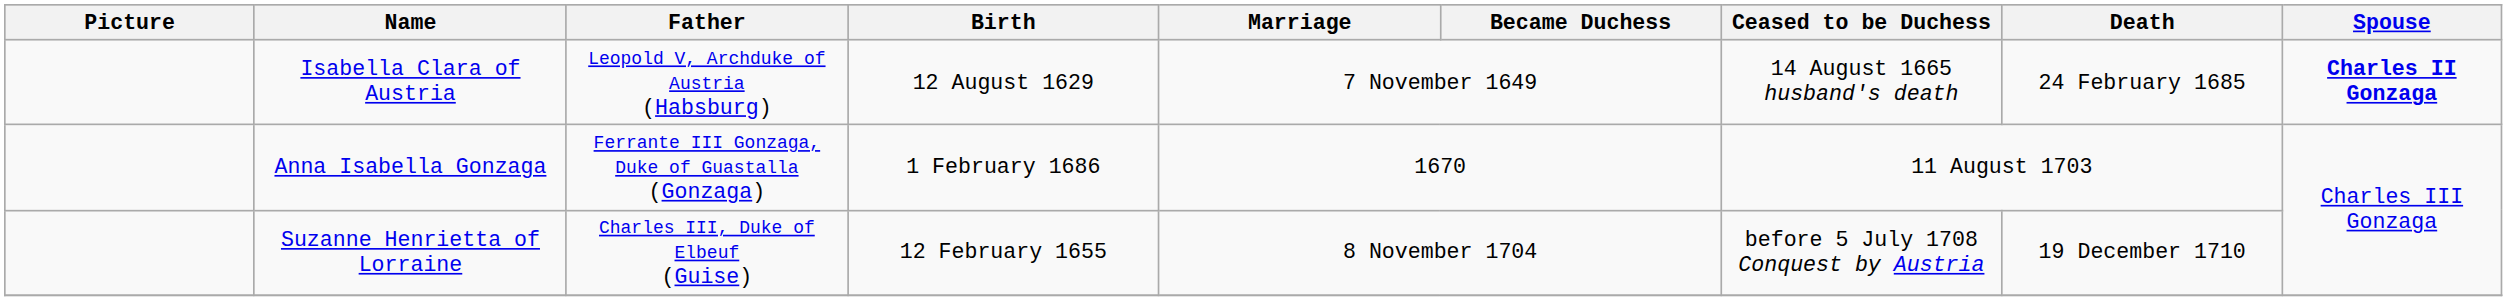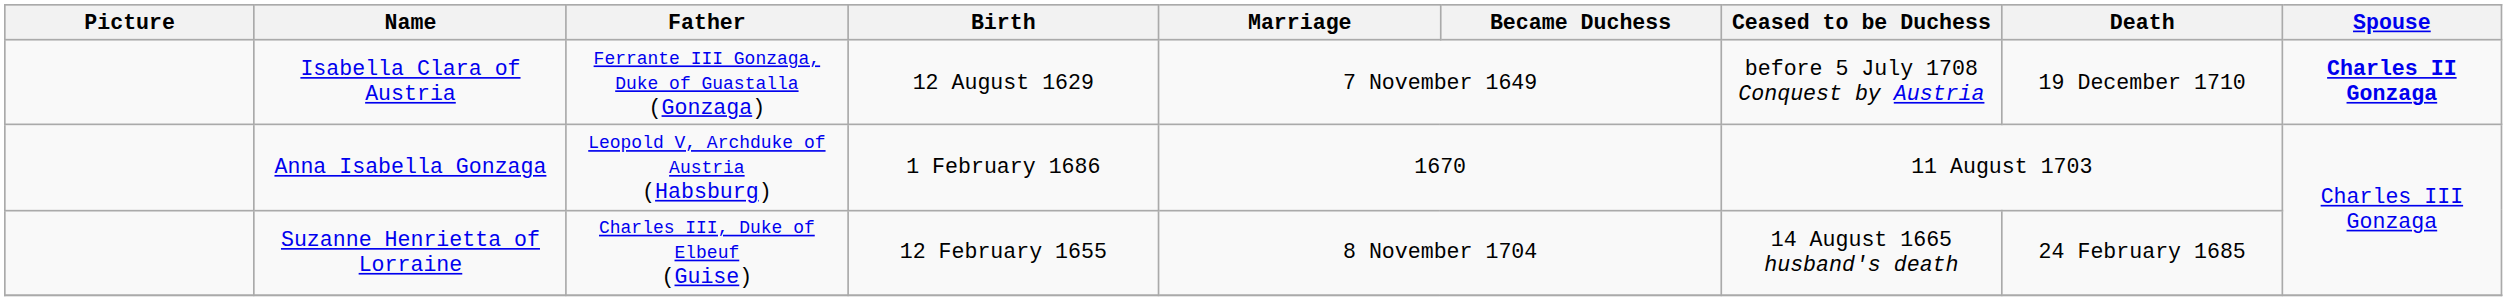Isabella Clara of Austria | Father: Leopold V, Archduke of Austria (Habsburg) -> Ferrante III Gonzaga, Duke of Guastalla (Gonzaga)
Isabella Clara of Austria | Ceased to be Duchess: 14 August 1665 husband's death -> before 5 July 1708 Conquest by Austria
Isabella Clara of Austria | Death: 24 February 1685 -> 19 December 1710
Anna Isabella Gonzaga | Father: Ferrante III Gonzaga, Duke of Guastalla (Gonzaga) -> Leopold V, Archduke of Austria (Habsburg)
Suzanne Henrietta of Lorraine | Ceased to be Duchess: before 5 July 1708 Conquest by Austria -> 14 August 1665 husband's death
Suzanne Henrietta of Lorraine | Death: 19 December 1710 -> 24 February 1685
